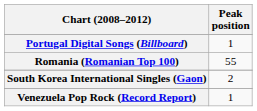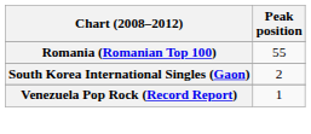- row: Portugal Digital Songs (Billboard) | 1
